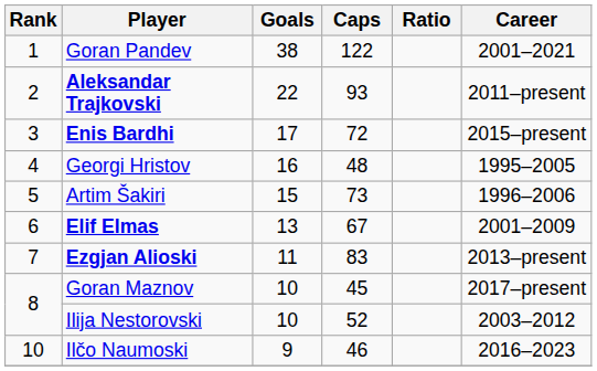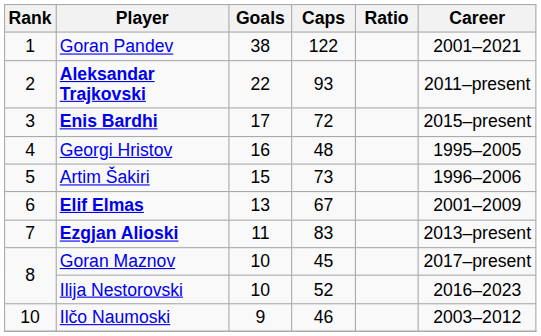Ilija Nestorovski | Career: 2003–2012 -> 2016–2023
Ilčo Naumoski | Career: 2016–2023 -> 2003–2012
